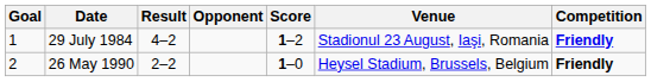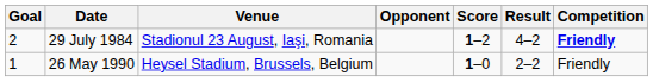columns swapped: Venue <-> Result
29 July 1984 | Goal: 1 -> 2
26 May 1990 | Goal: 2 -> 1
26 May 1990 | Competition: bold -> normal
